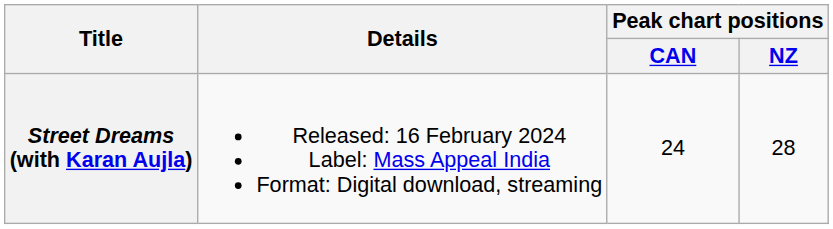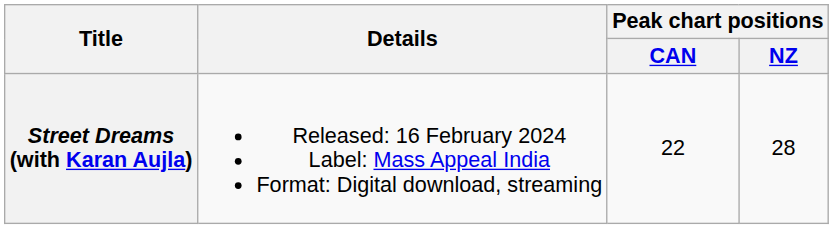Street Dreams (with Karan Aujla) | Peak chart positions / CAN: 24 -> 22
